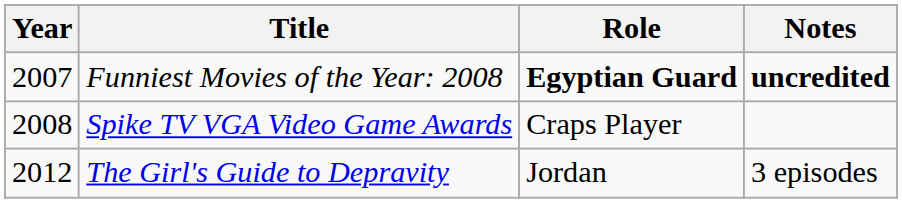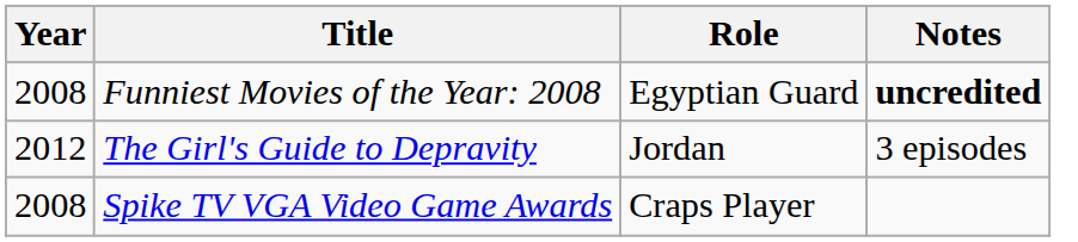Funniest Movies of the Year: 2008 | Year: 2007 -> 2008
Funniest Movies of the Year: 2008 | Role: bold -> normal
rows swapped: Spike TV VGA Video Game Awards <-> The Girl's Guide to Depravity
